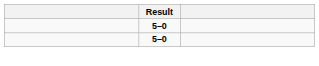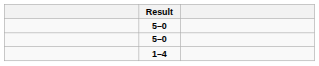+ row: 1–4
